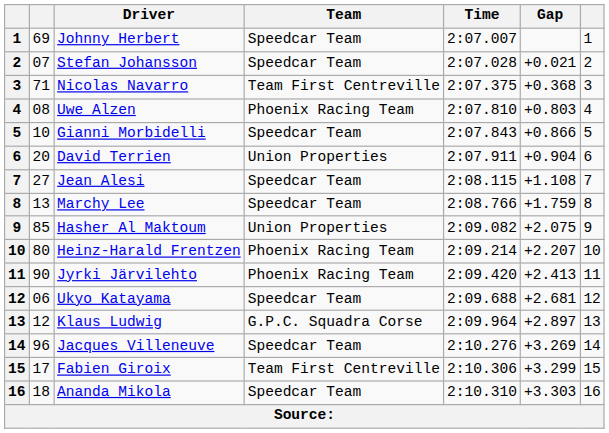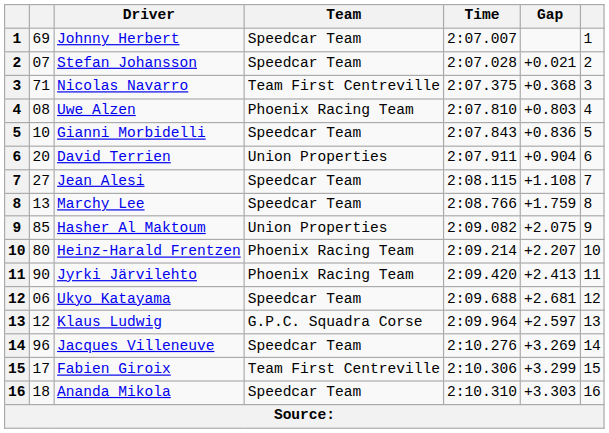Gianni Morbidelli | Gap: +0.866 -> +0.836
Klaus Ludwig | Gap: +2.897 -> +2.597
